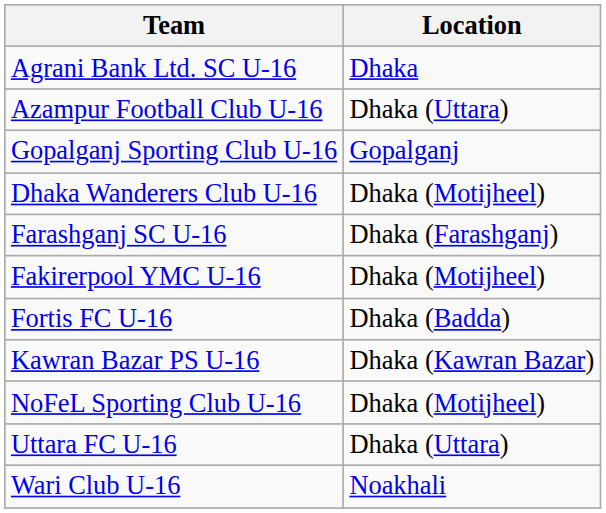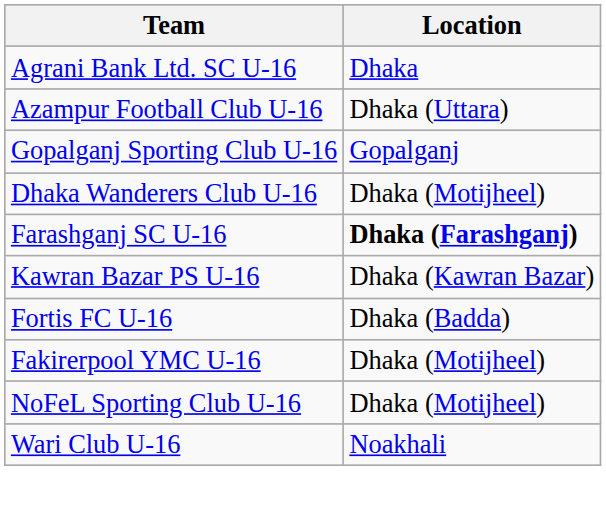Farashganj SC U-16 | Location: normal -> bold
rows swapped: Fakirerpool YMC U-16 <-> Kawran Bazar PS U-16
- row: Uttara FC U-16 | Dhaka (Uttara)
